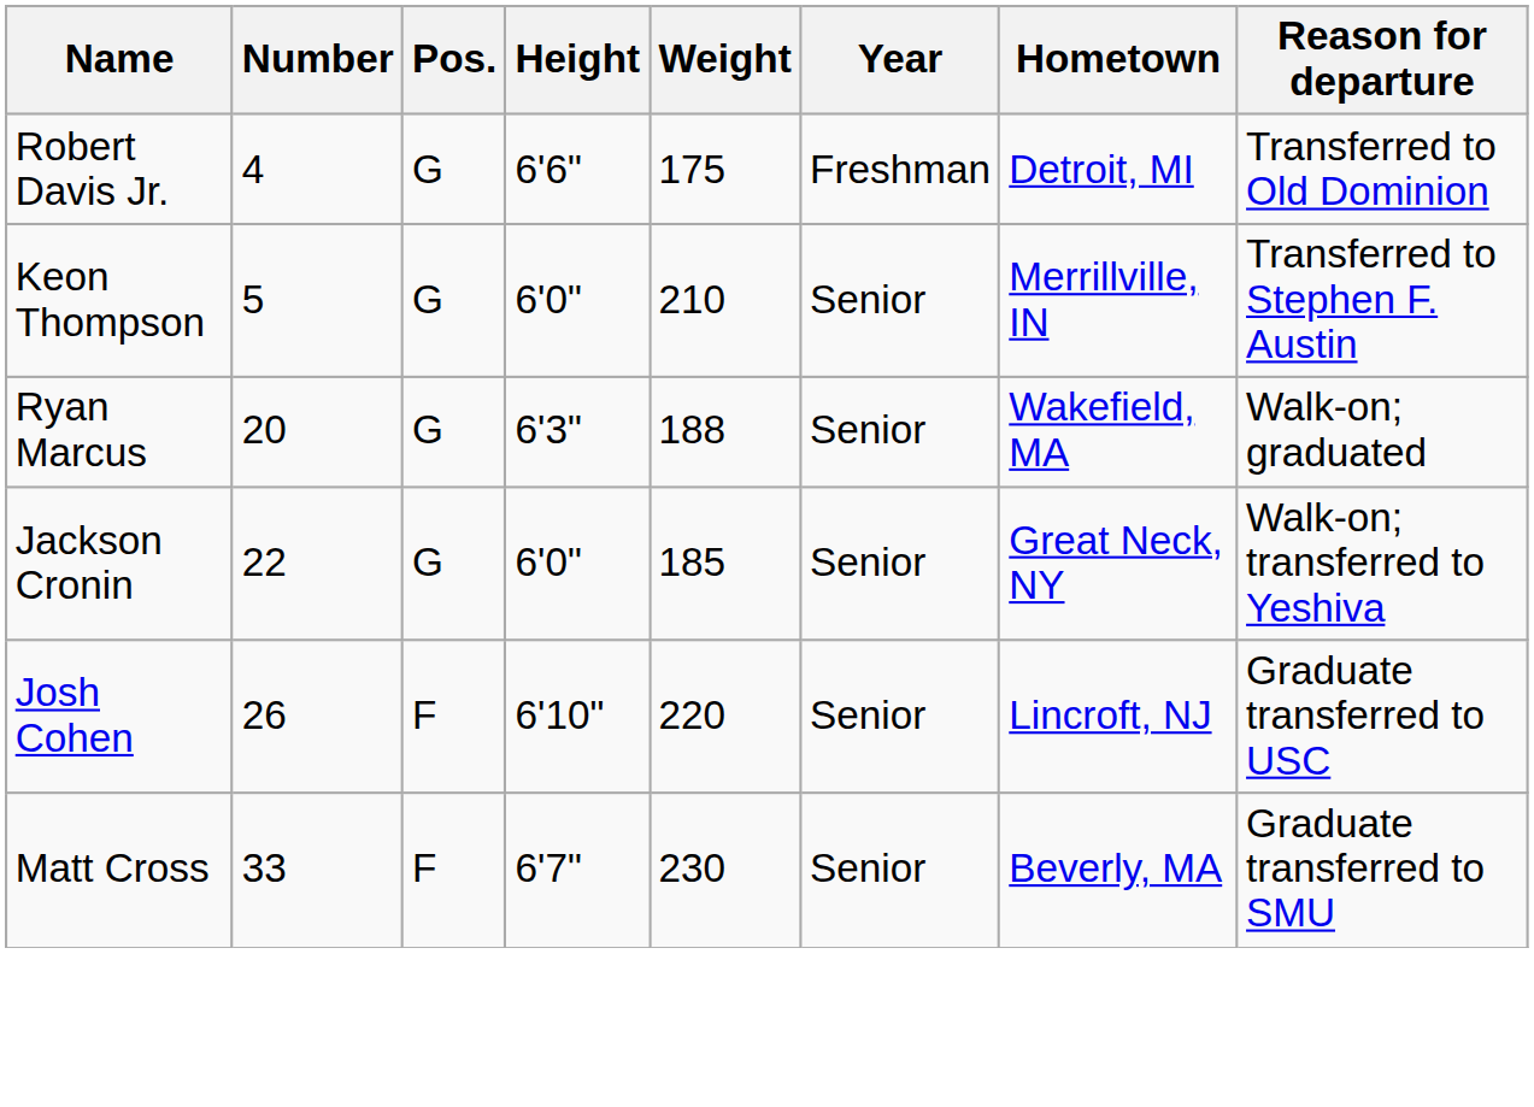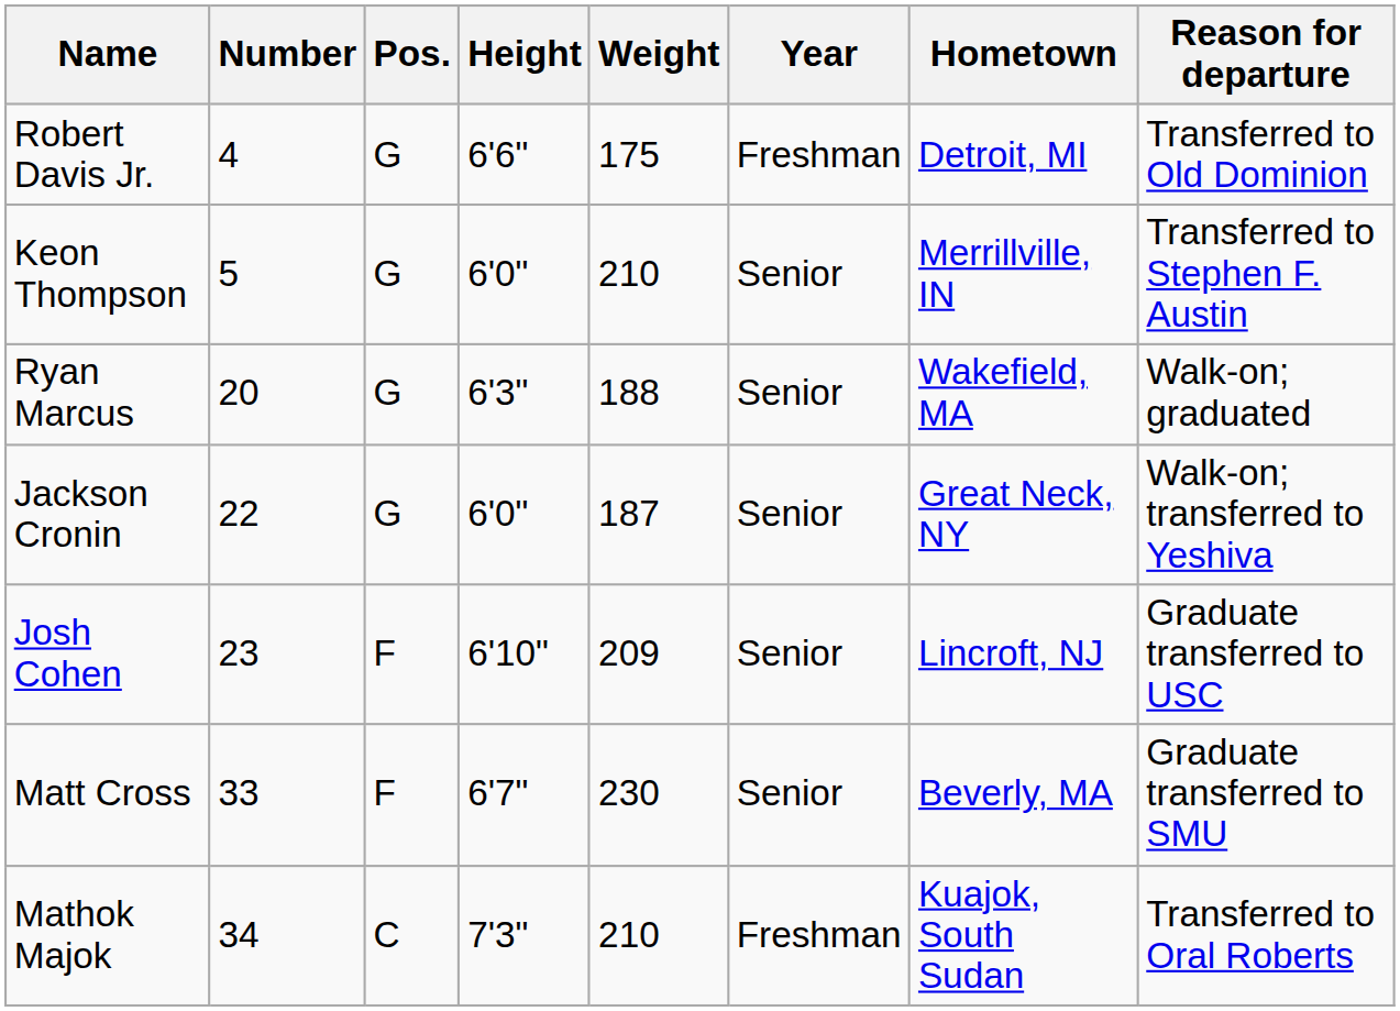Jackson Cronin | Weight: 185 -> 187
Josh Cohen | Number: 26 -> 23
Josh Cohen | Weight: 220 -> 209
+ row: Mathok Majok | 34 | C | 7'3" | 210 | Freshman | Kuajok, South Sudan | Transferred to Oral Roberts
